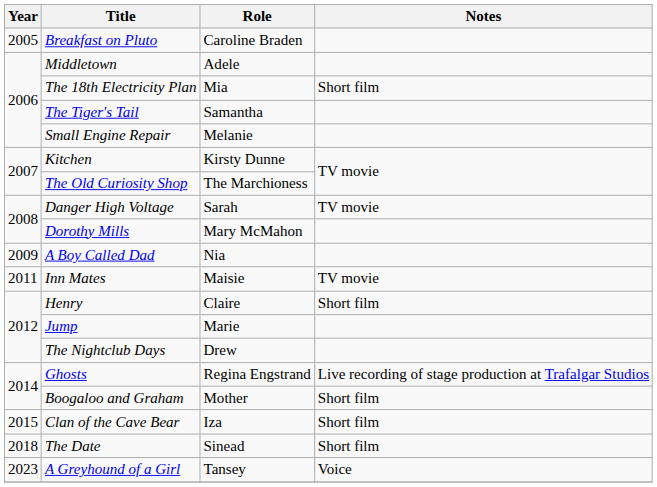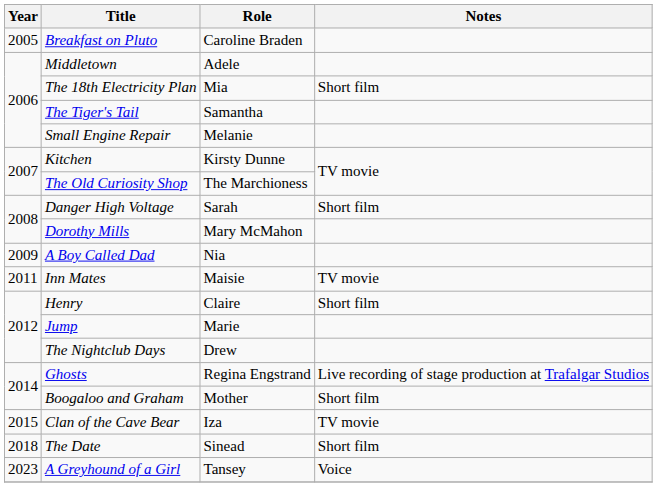Danger High Voltage | Notes: TV movie -> Short film
Clan of the Cave Bear | Notes: Short film -> TV movie
